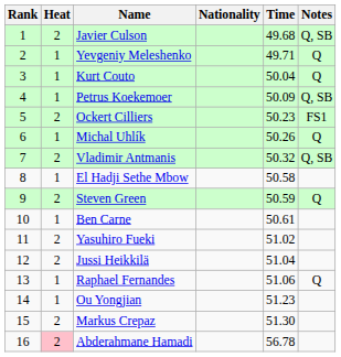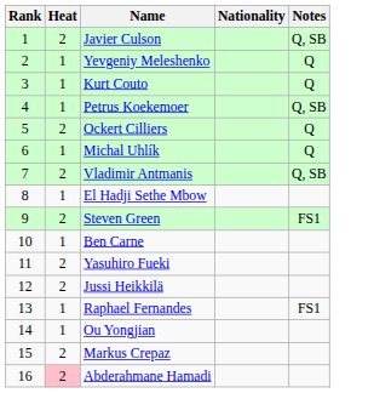- column: Time | 49.68 | 49.71 | 50.04 | 50.09 | 50.23 | 50.26 | 50.32 | 50.58 | 50.59 | 50.61 | 51.02 | 51.04 | 51.06 | 51.23 | 51.30 | 56.78
Ockert Cilliers | Notes: FS1 -> Q
Steven Green | Notes: Q -> FS1
Raphael Fernandes | Notes: Q -> FS1
